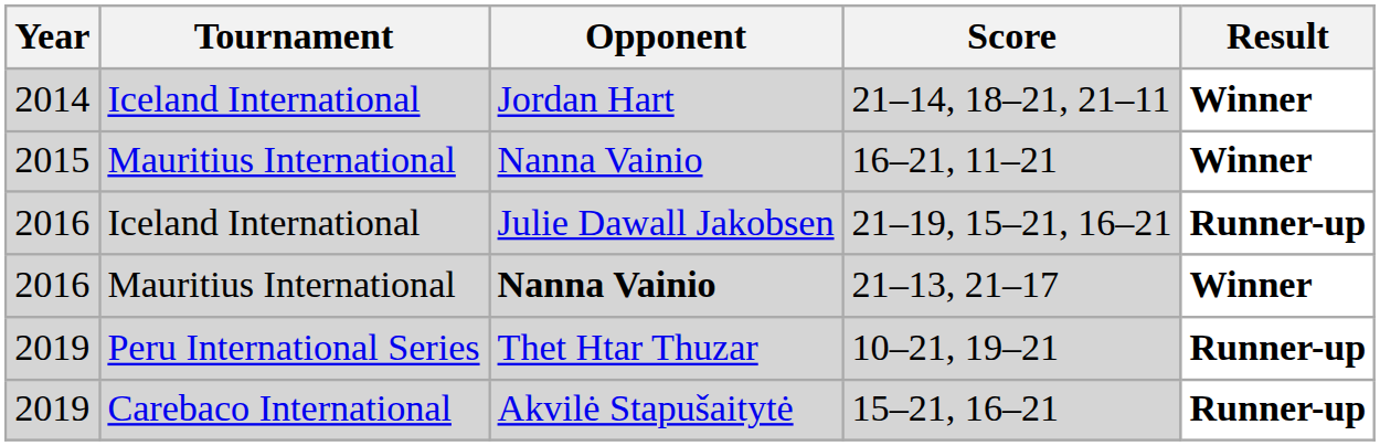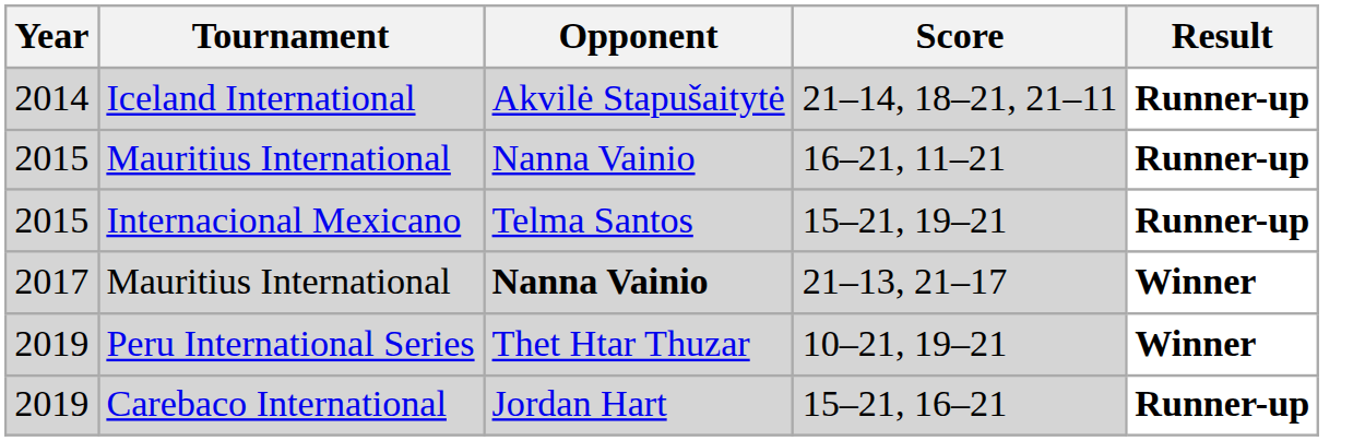21–14, 18–21, 21–11 | Opponent: Jordan Hart -> Akvilė Stapušaitytė
21–14, 18–21, 21–11 | Result: Winner -> Runner-up
16–21, 11–21 | Result: Winner -> Runner-up
+ row: 2015 | Internacional Mexicano | Telma Santos | 15–21, 19–21 | Runner-up
- row: 2016 | Iceland International | Julie Dawall Jakobsen | 21–19, 15–21, 16–21 | Runner-up
21–13, 21–17 | Year: 2016 -> 2017
10–21, 19–21 | Result: Runner-up -> Winner
15–21, 16–21 | Opponent: Akvilė Stapušaitytė -> Jordan Hart
